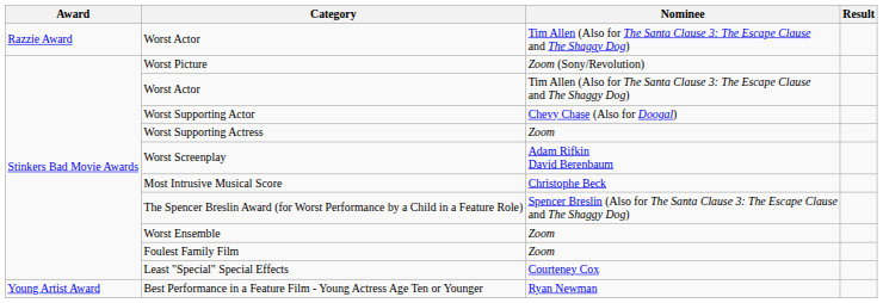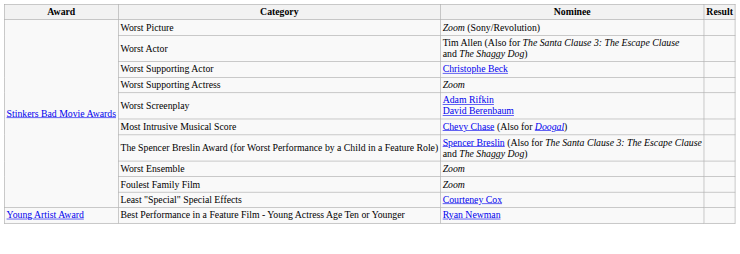- row: Razzie Award | Worst Actor | Tim Allen (Also for The Santa Clause 3: The Escape Clause and The Shaggy Dog)
Worst Supporting Actor | Nominee: Chevy Chase (Also for Doogal) -> Christophe Beck
Most Intrusive Musical Score | Nominee: Christophe Beck -> Chevy Chase (Also for Doogal)
